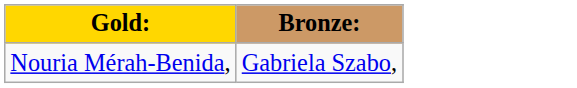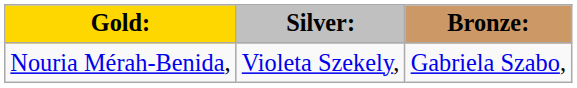+ column: Silver: | Violeta Szekely,
